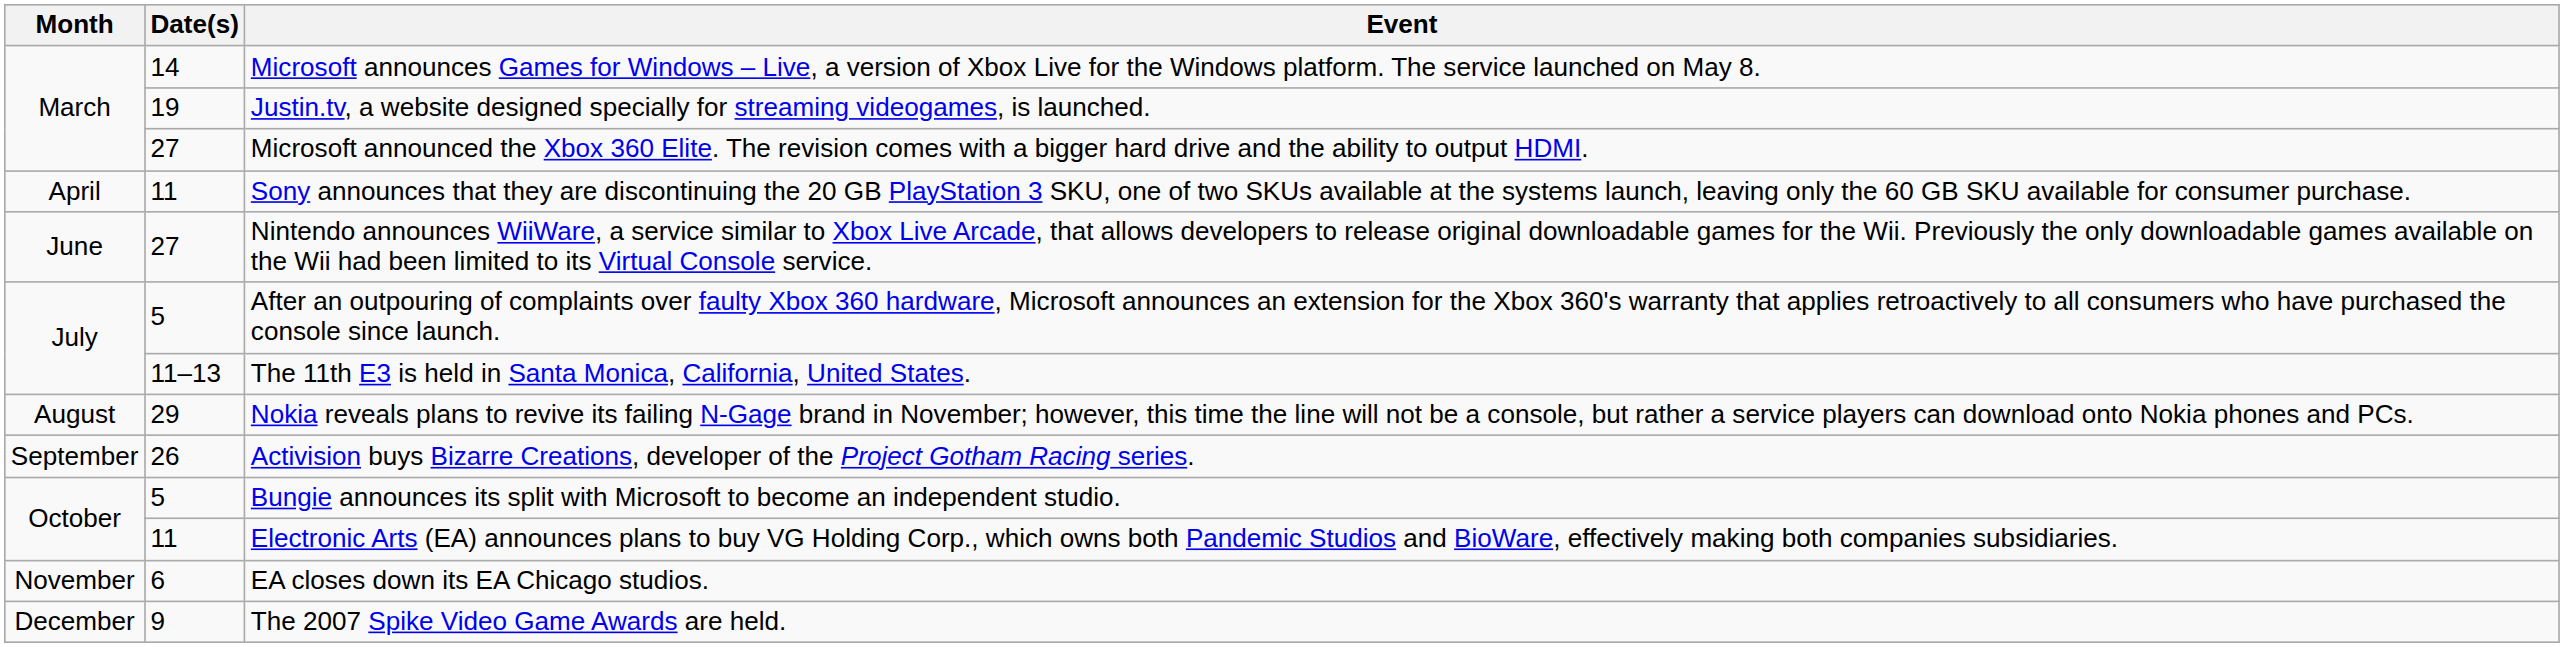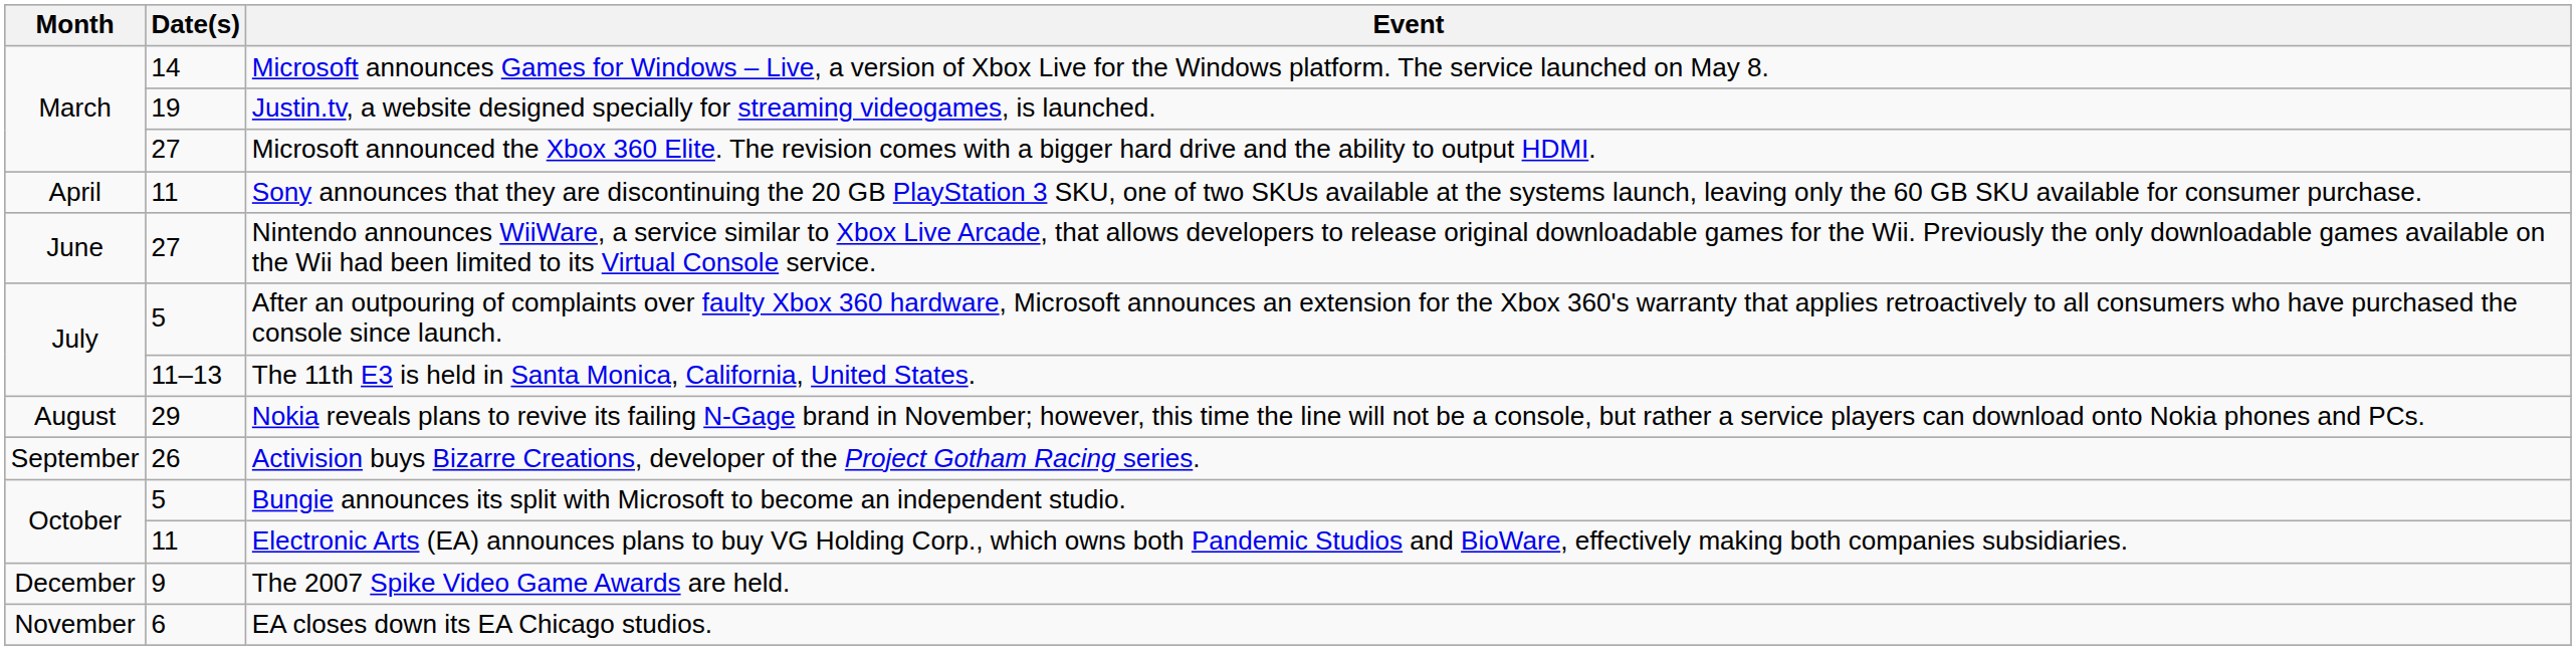rows swapped: EA closes down its EA Chicago studios. <-> The 2007 Spike Video Game Awards are held.
